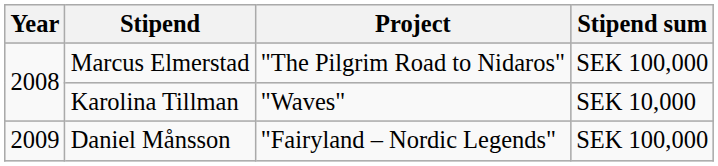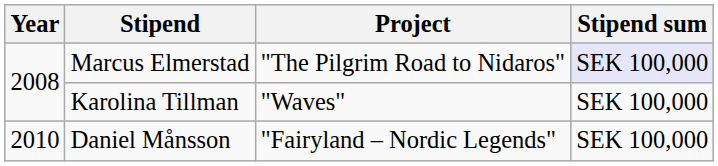Marcus Elmerstad | Stipend sum: no background -> lavender background
Karolina Tillman | Stipend sum: SEK 10,000 -> SEK 100,000
Daniel Månsson | Year: 2009 -> 2010
